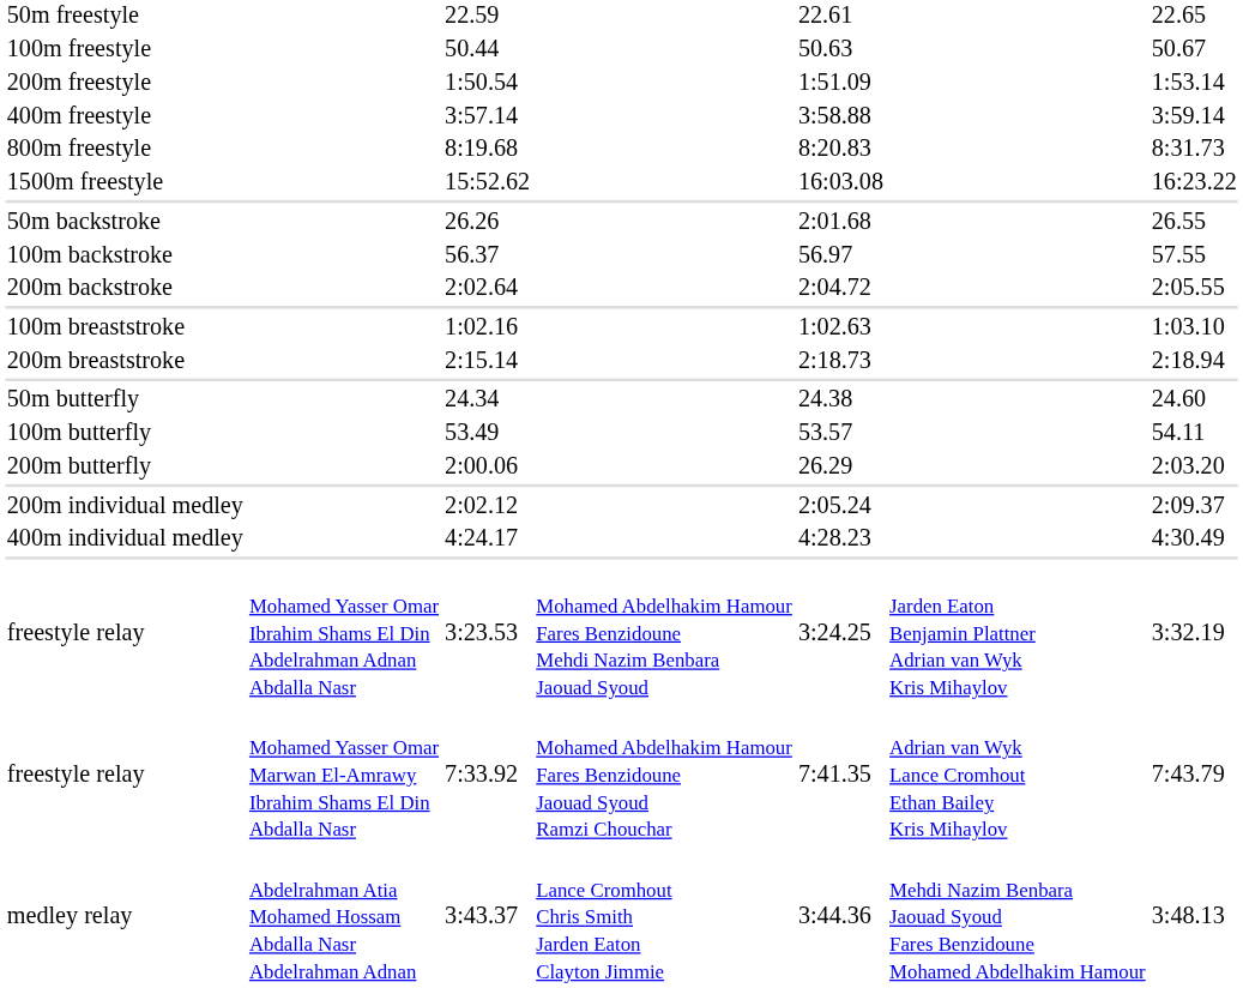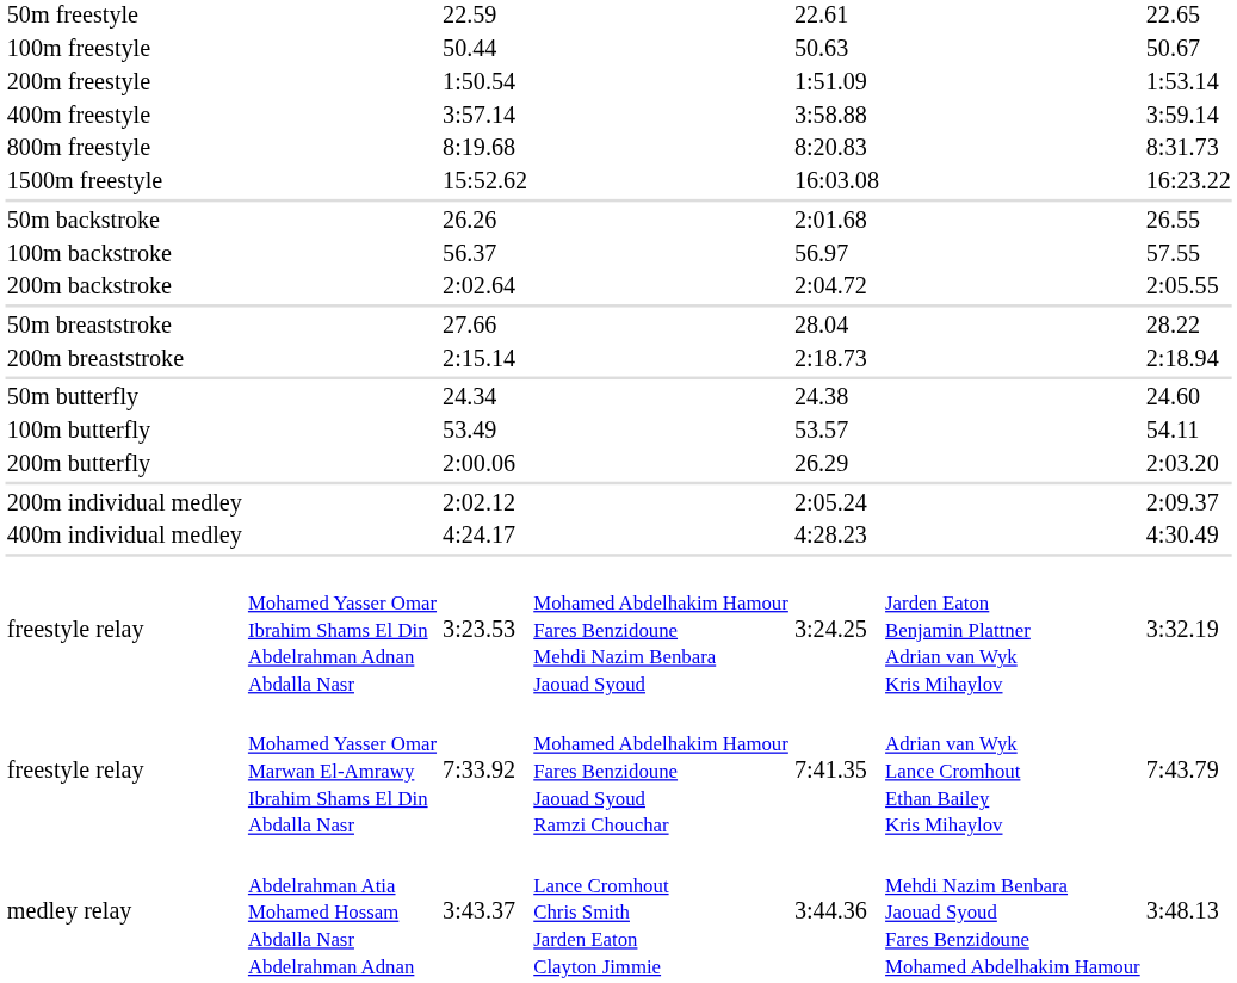+ row: 50m breaststroke | 27.66 | 28.04 | 28.22
- row: 100m breaststroke | 1:02.16 | 1:02.63 | 1:03.10
